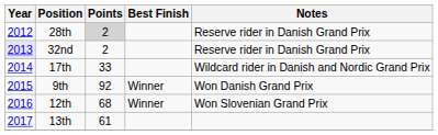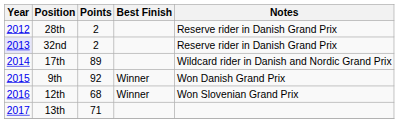28th | Points: lightgrey background -> no background
17th | Points: 33 -> 89
13th | Points: 61 -> 71
